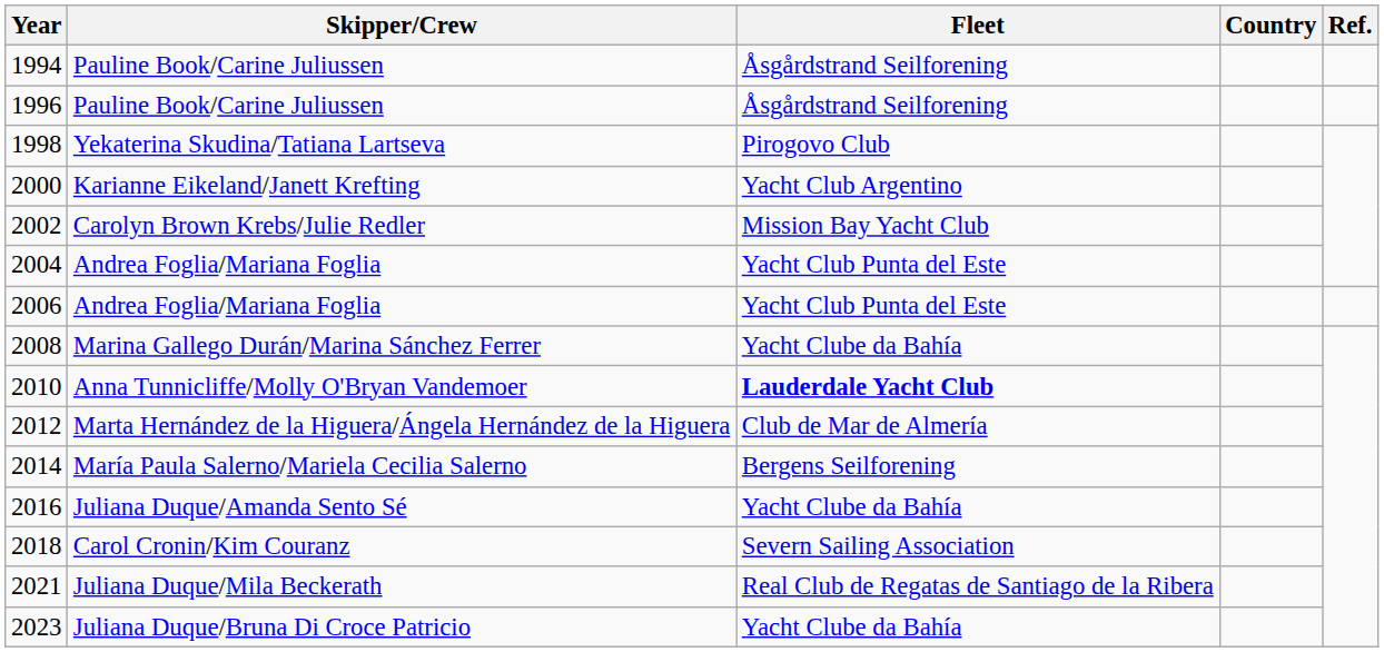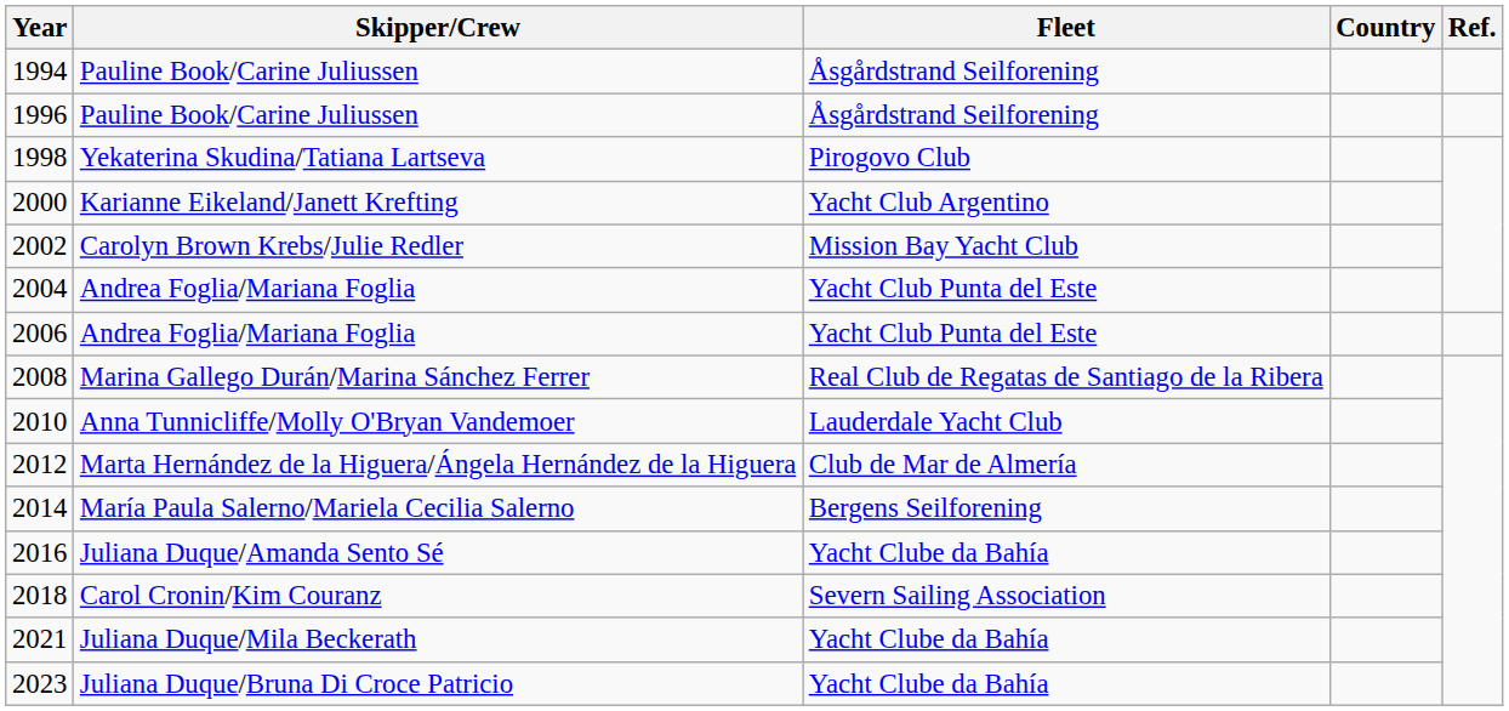2008 | Fleet: Yacht Clube da Bahía -> Real Club de Regatas de Santiago de la Ribera
2010 | Fleet: bold -> normal
2021 | Fleet: Real Club de Regatas de Santiago de la Ribera -> Yacht Clube da Bahía
